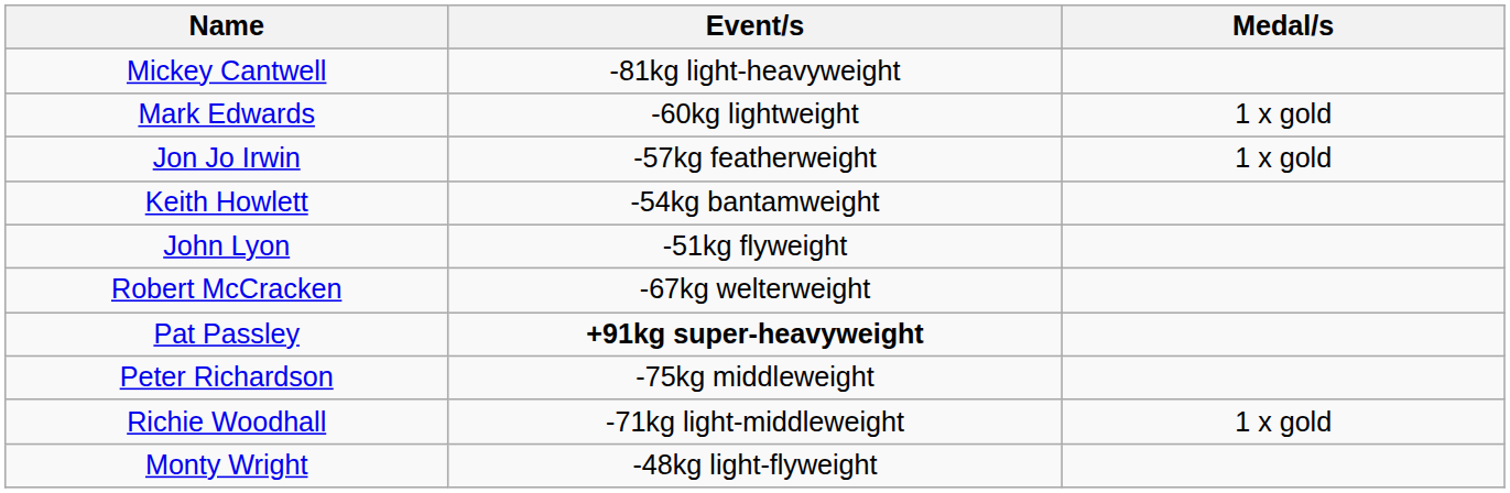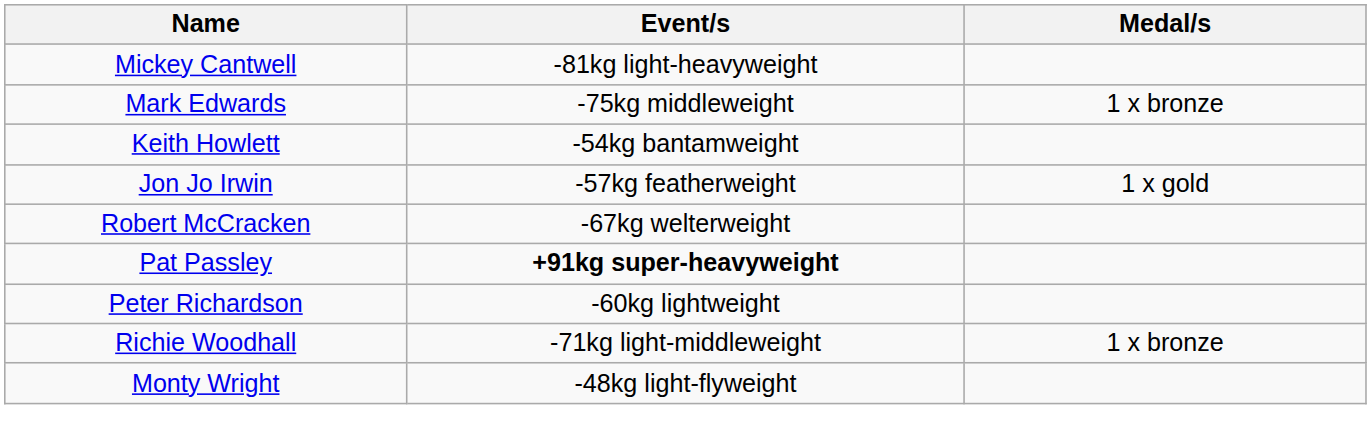Mark Edwards | Event/s: -60kg lightweight -> -75kg middleweight
Mark Edwards | Medal/s: 1 x gold -> 1 x bronze
rows swapped: Keith Howlett <-> Jon Jo Irwin
- row: John Lyon | -51kg flyweight
Peter Richardson | Event/s: -75kg middleweight -> -60kg lightweight
Richie Woodhall | Medal/s: 1 x gold -> 1 x bronze
